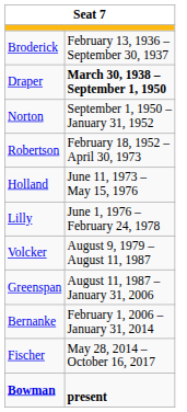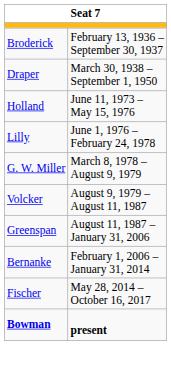Draper | column 2: bold -> normal
- row: Norton | September 1, 1950 – January 31, 1952
- row: Robertson | February 18, 1952 – April 30, 1973
+ row: G. W. Miller | March 8, 1978 – August 9, 1979
